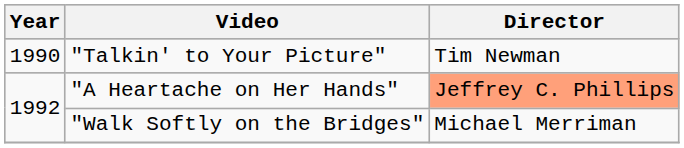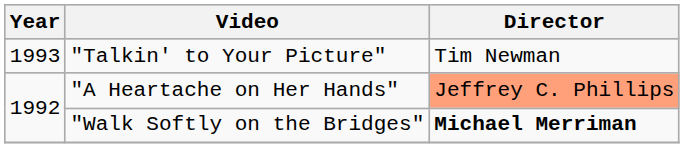"Talkin' to Your Picture" | Year: 1990 -> 1993
"Walk Softly on the Bridges" | Director: normal -> bold
